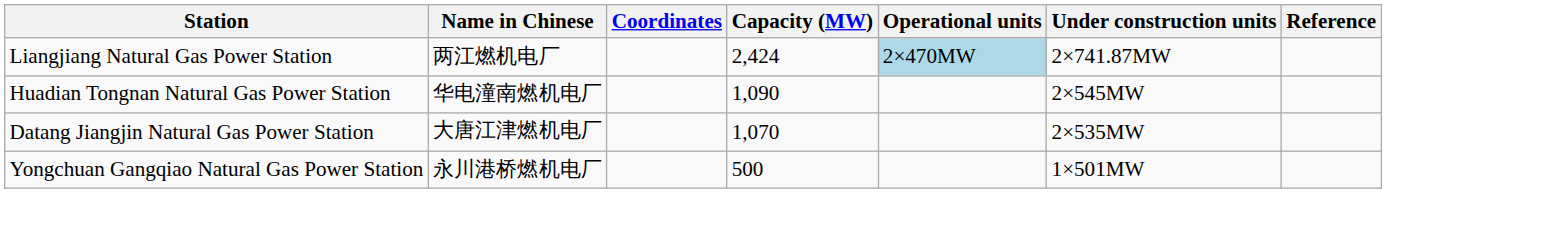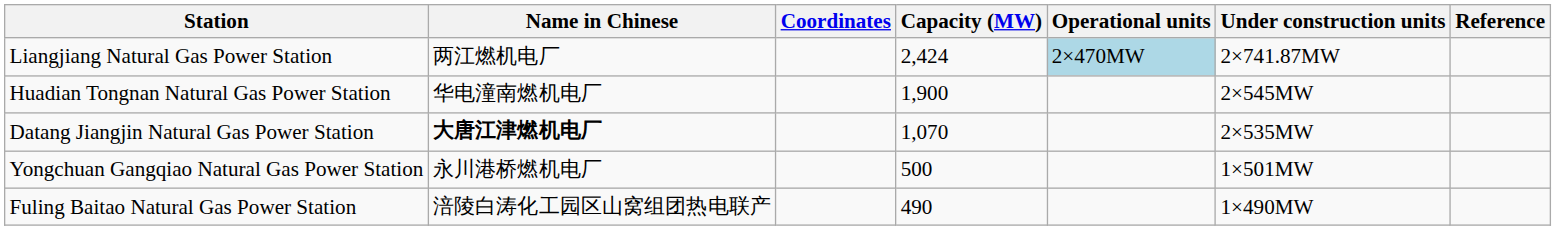Huadian Tongnan Natural Gas Power Station | Capacity (MW): 1,090 -> 1,900
Datang Jiangjin Natural Gas Power Station | Name in Chinese: normal -> bold
+ row: Fuling Baitao Natural Gas Power Station | 涪陵白涛化工园区山窝组团热电联产 | 490 | 1×490MW
